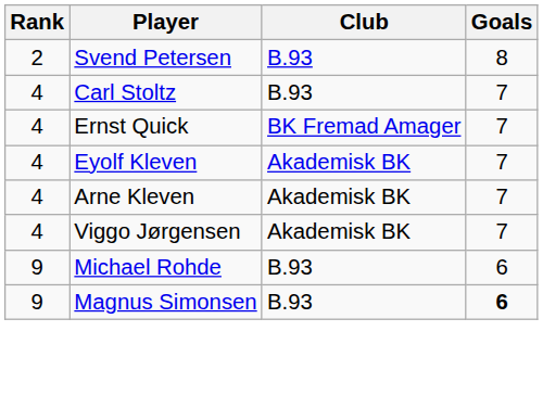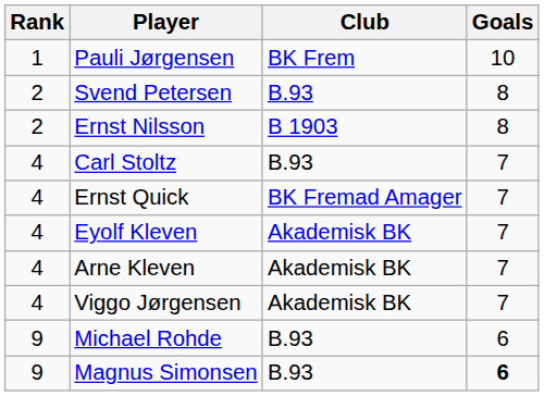+ row: 1 | Pauli Jørgensen | BK Frem | 10
+ row: 2 | Ernst Nilsson | B 1903 | 8
